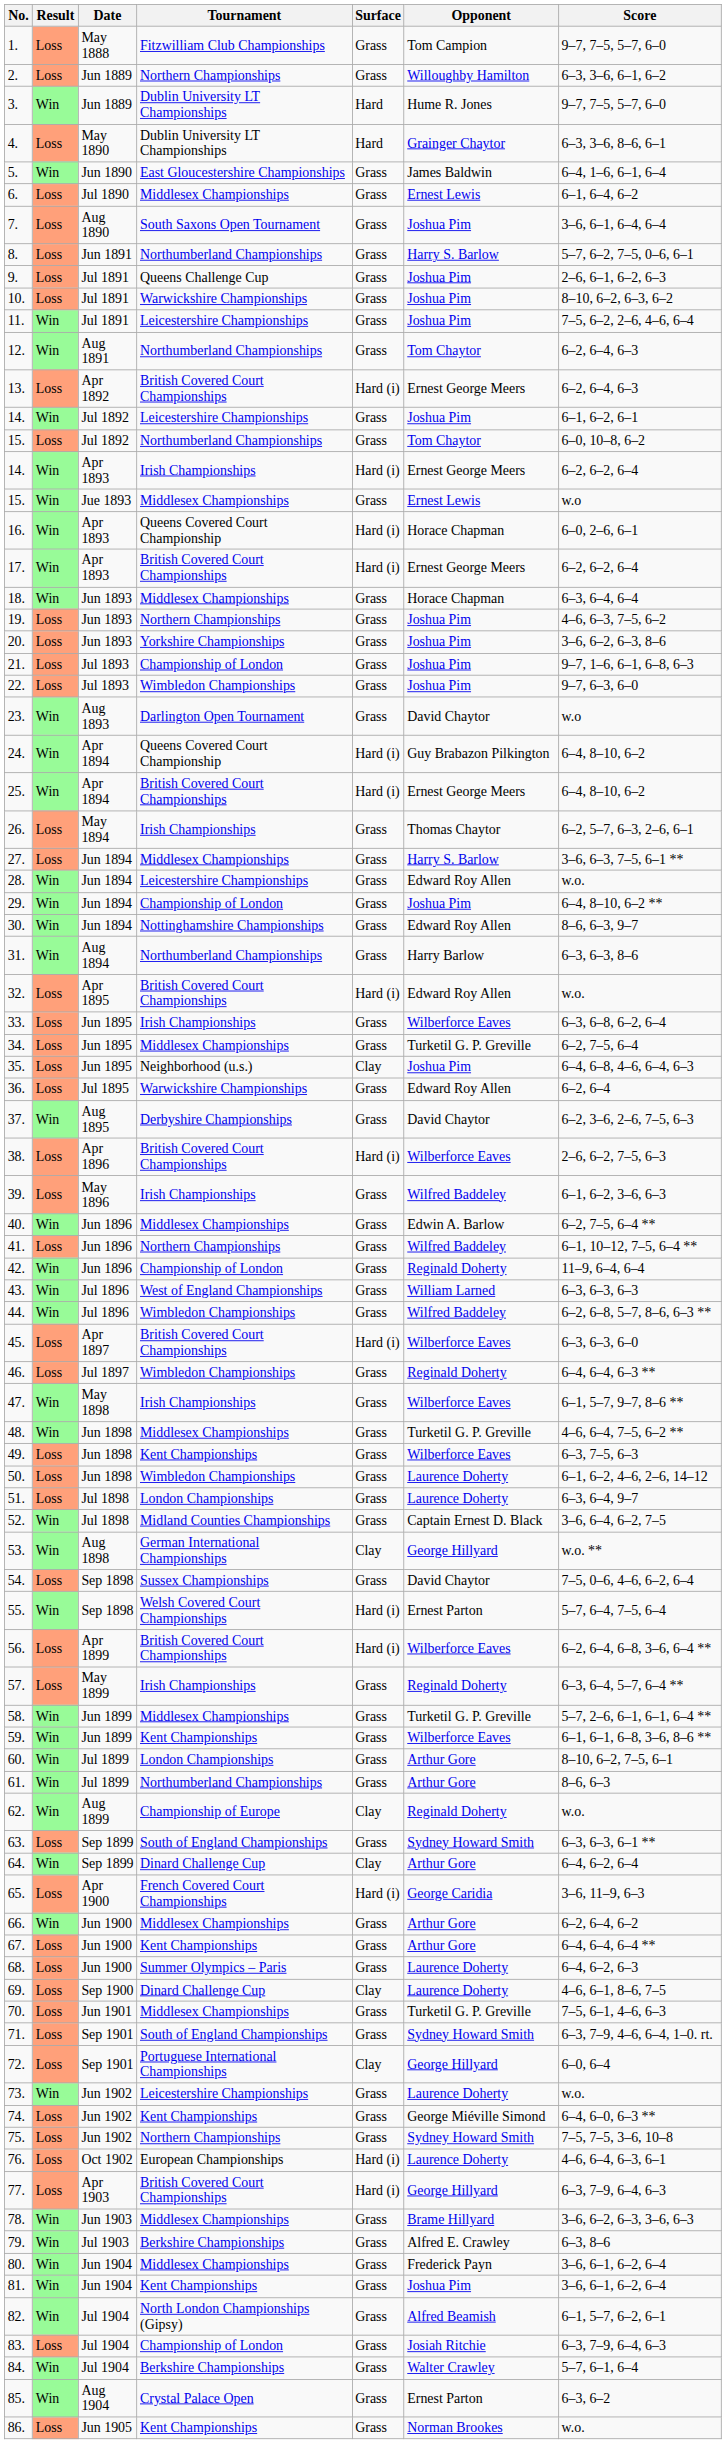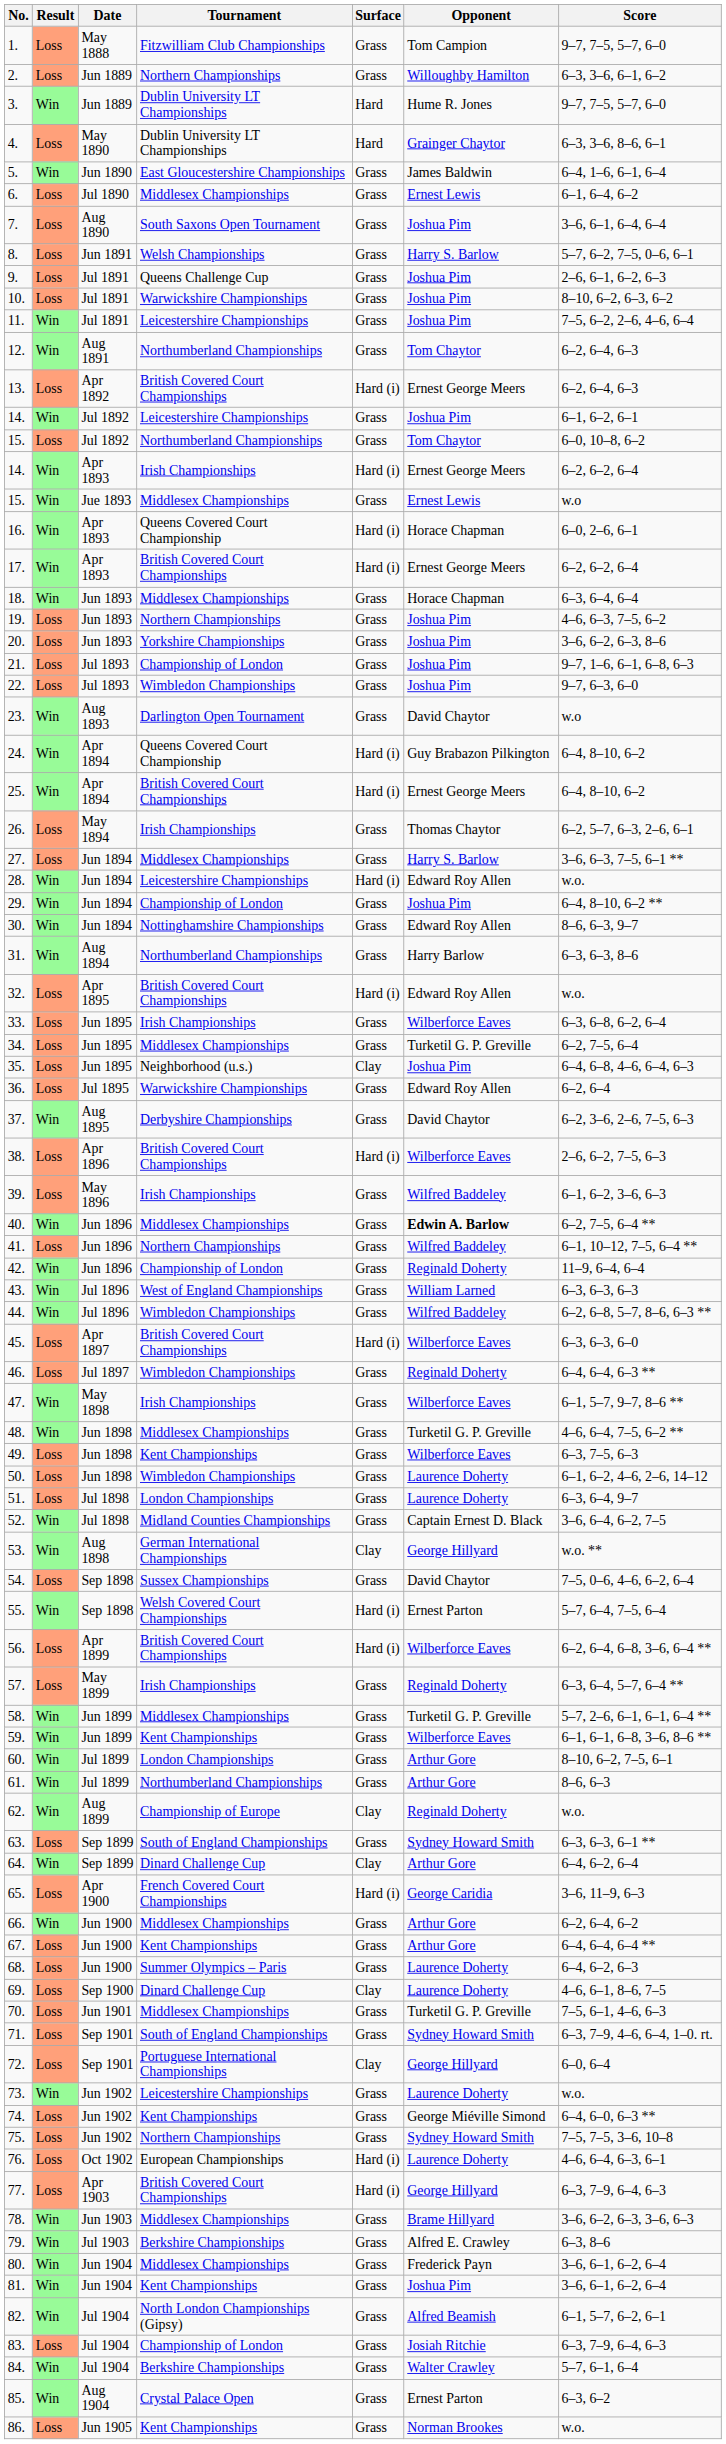8. | Tournament: Northumberland Championships -> Welsh Championships
28. | Surface: Grass -> Hard (i)
40. | Opponent: normal -> bold
